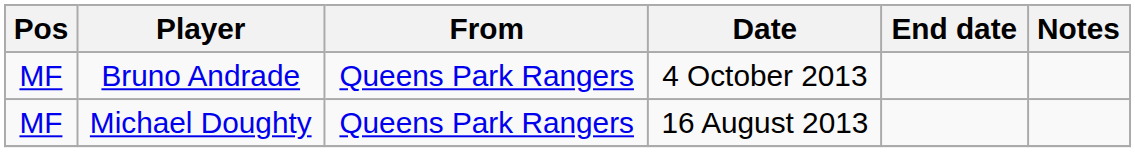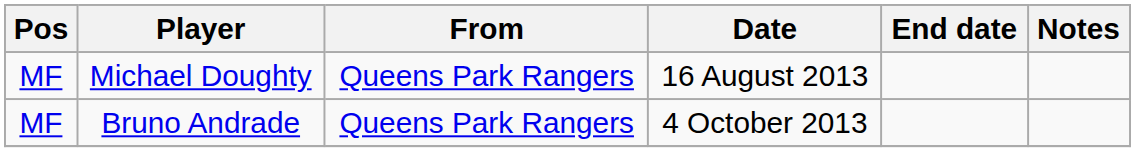rows swapped: Michael Doughty <-> Bruno Andrade
